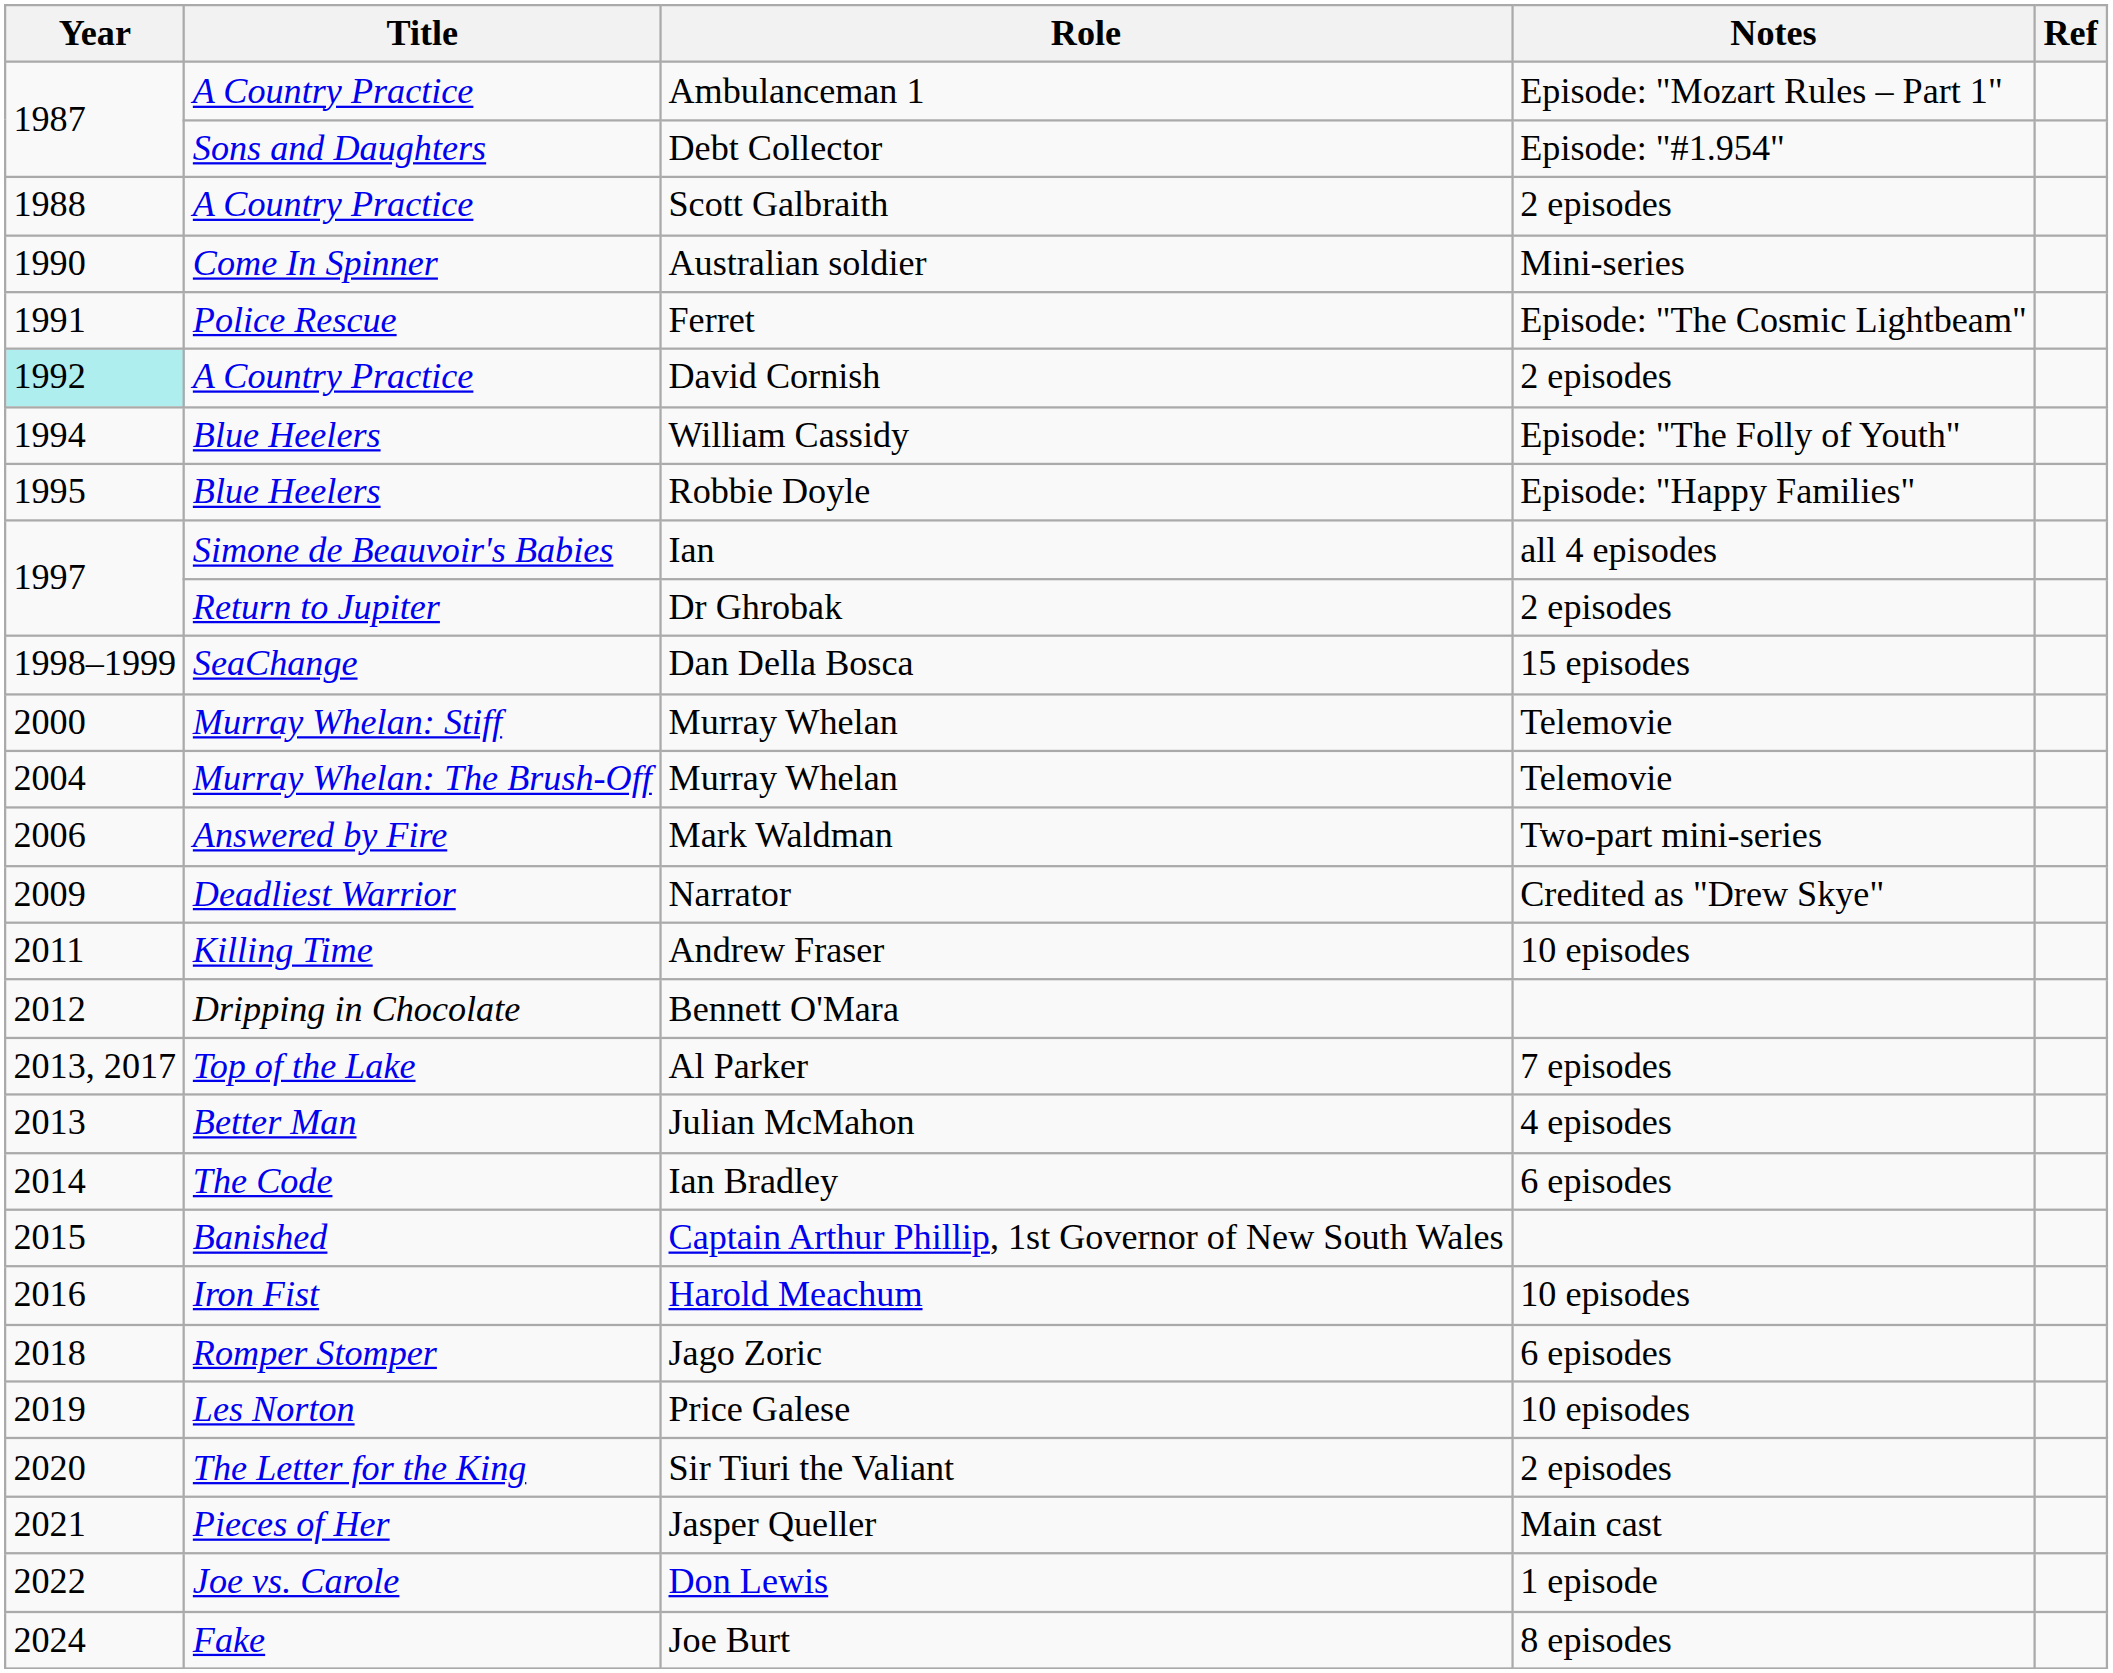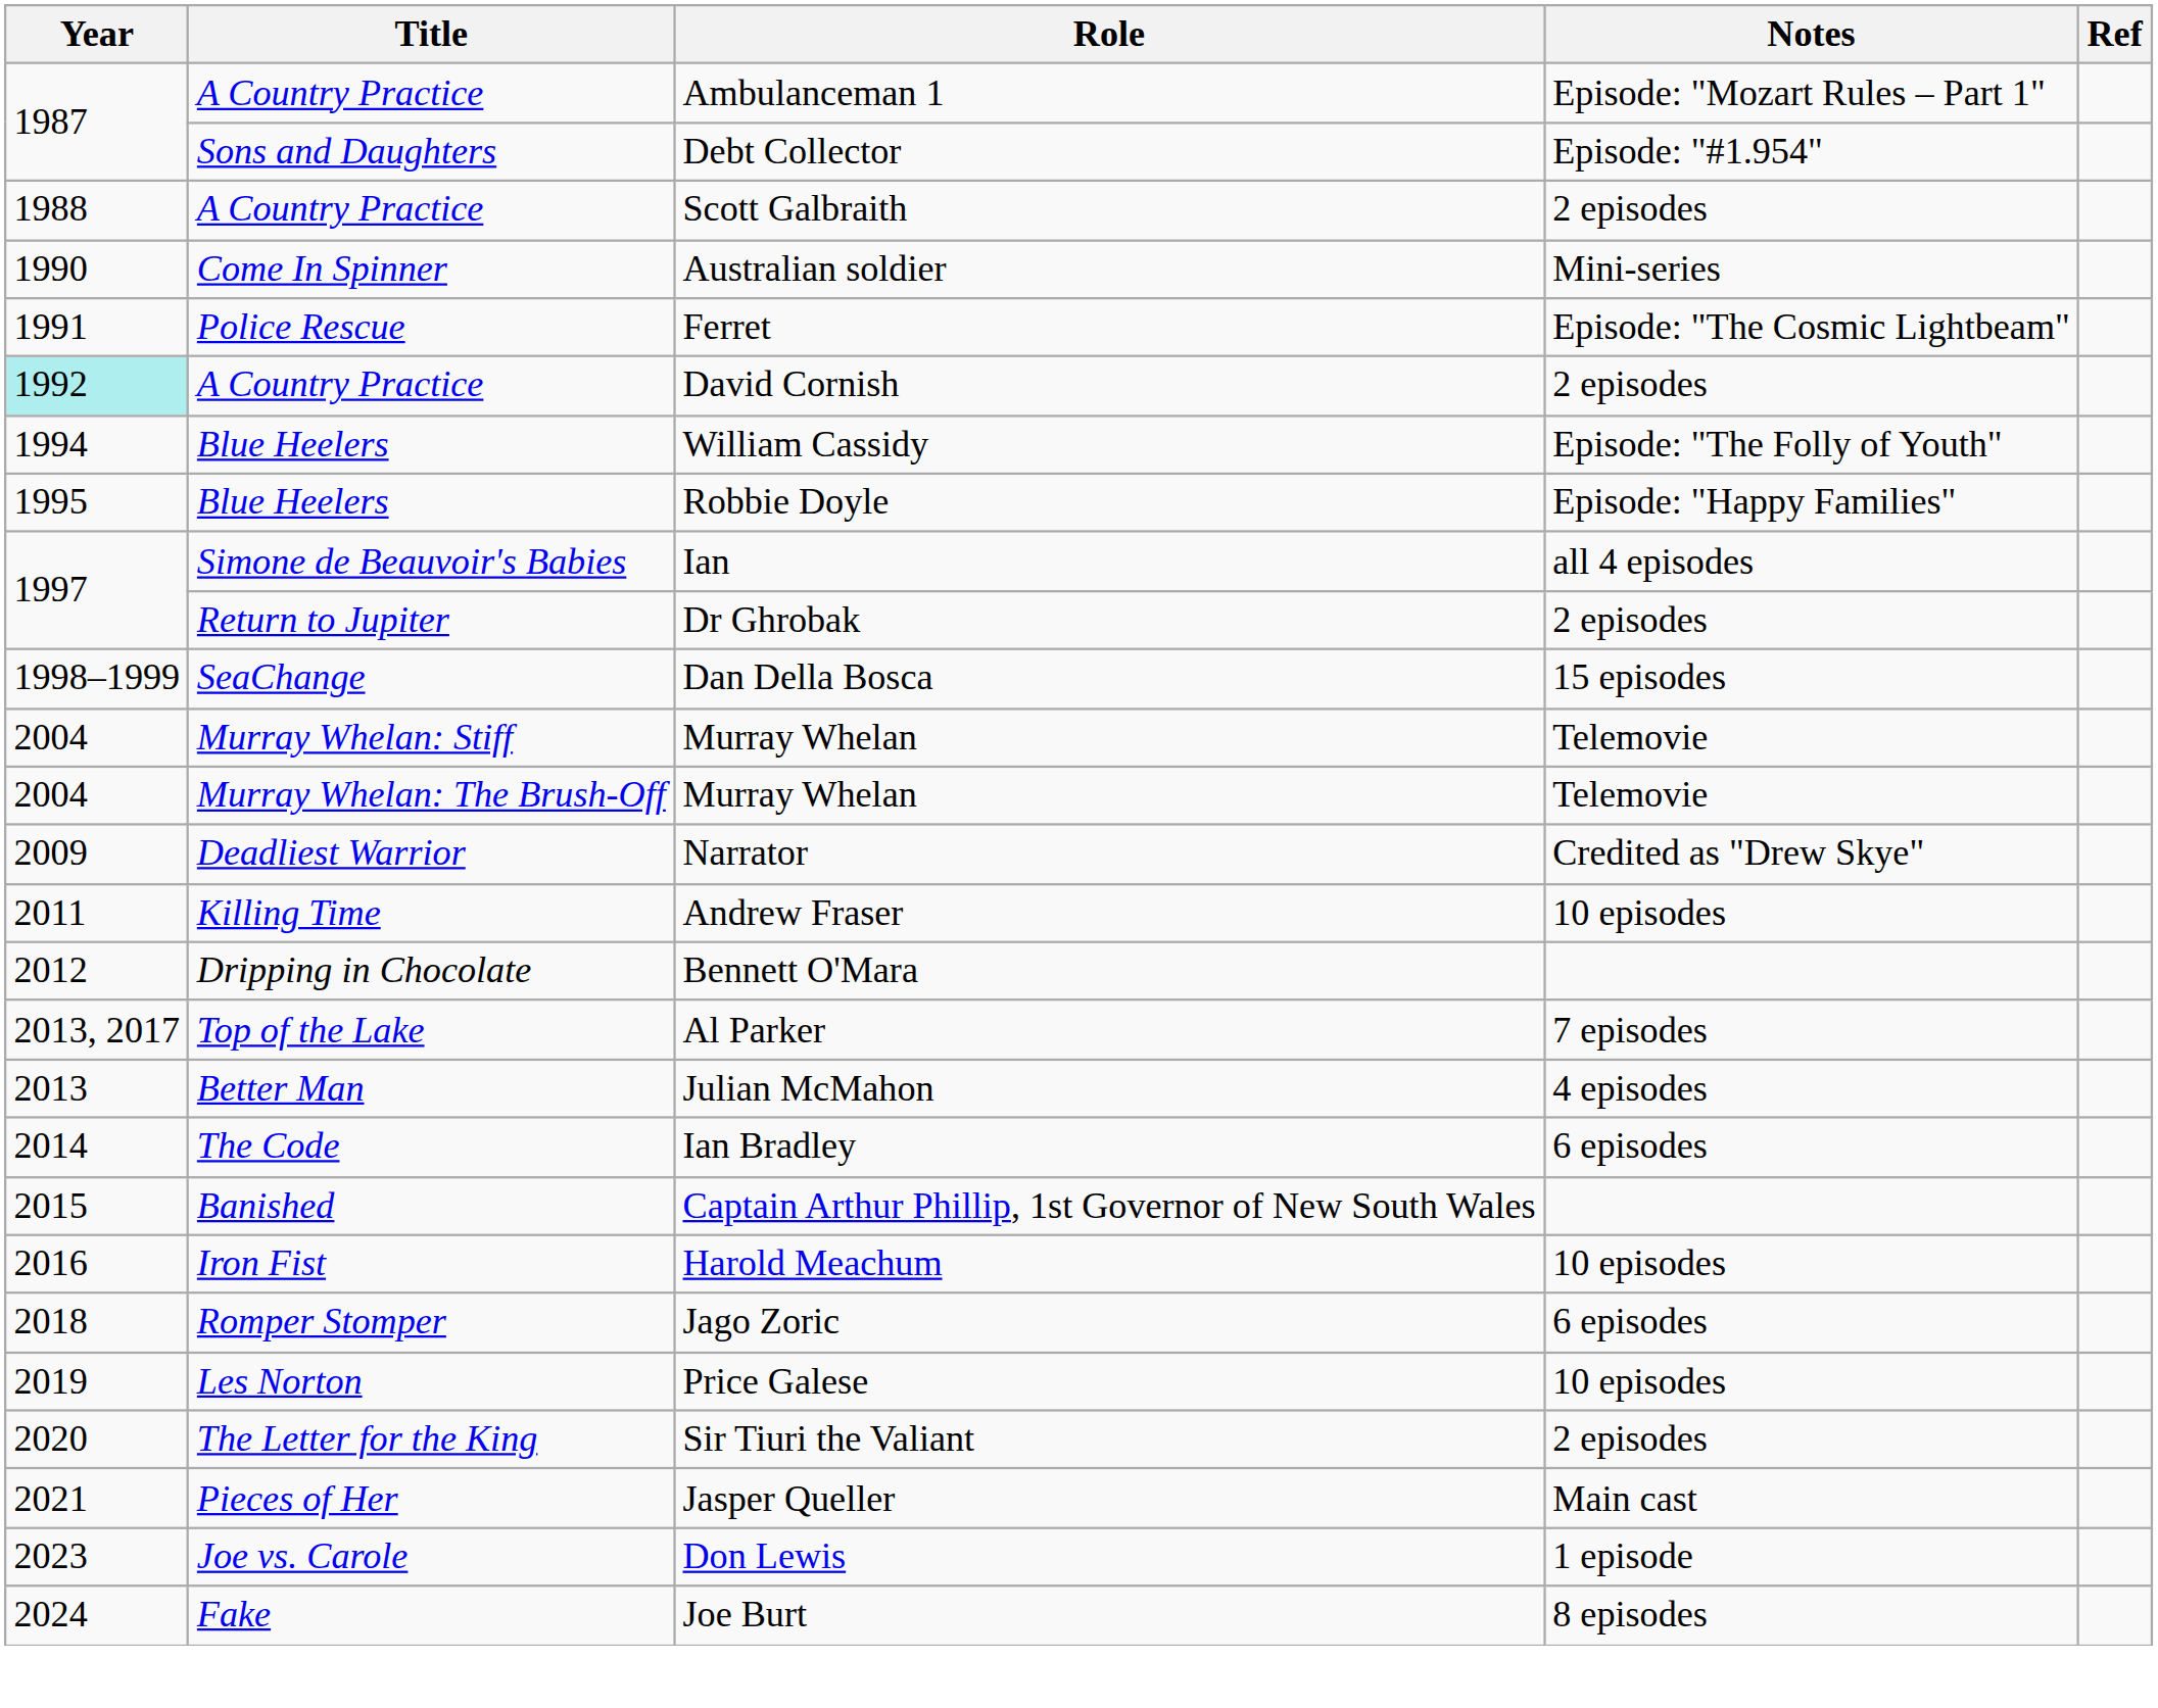Murray Whelan: Stiff / Murray Whelan | Year: 2000 -> 2004
- row: 2006 | Answered by Fire | Mark Waldman | Two-part mini-series
Don Lewis | Year: 2022 -> 2023
